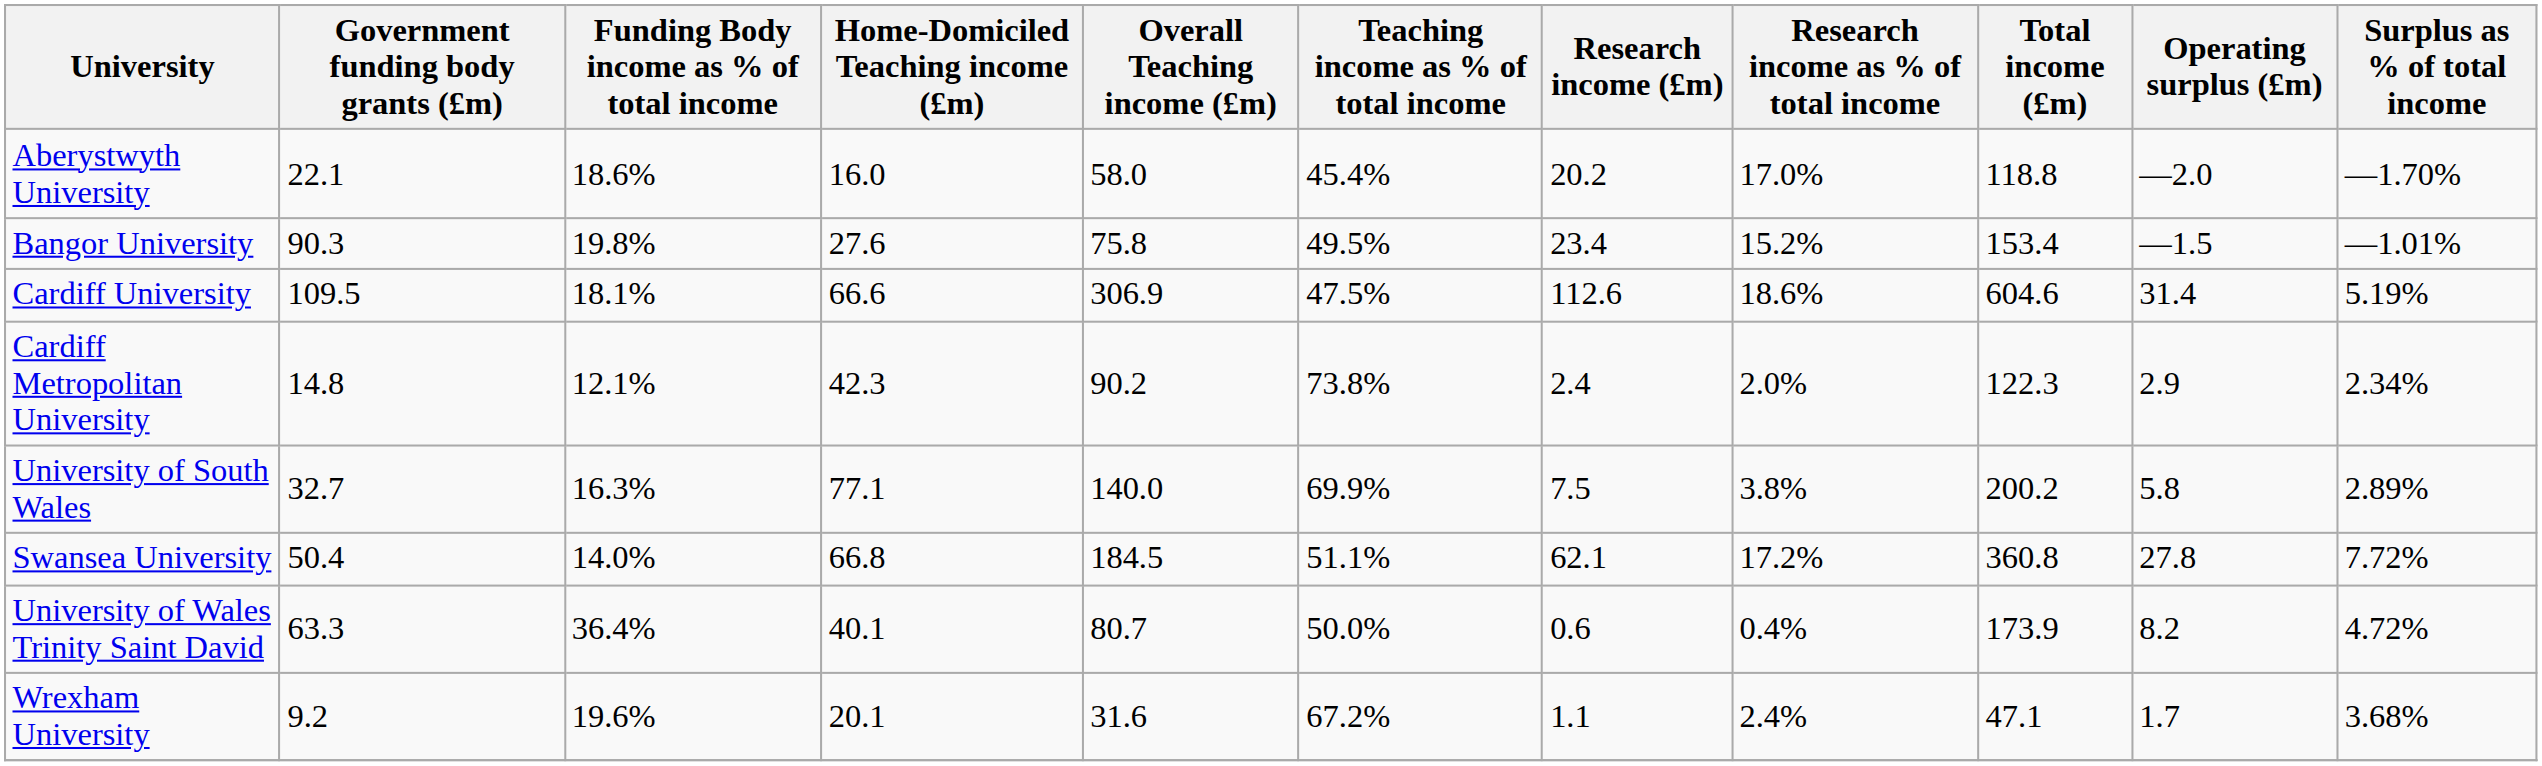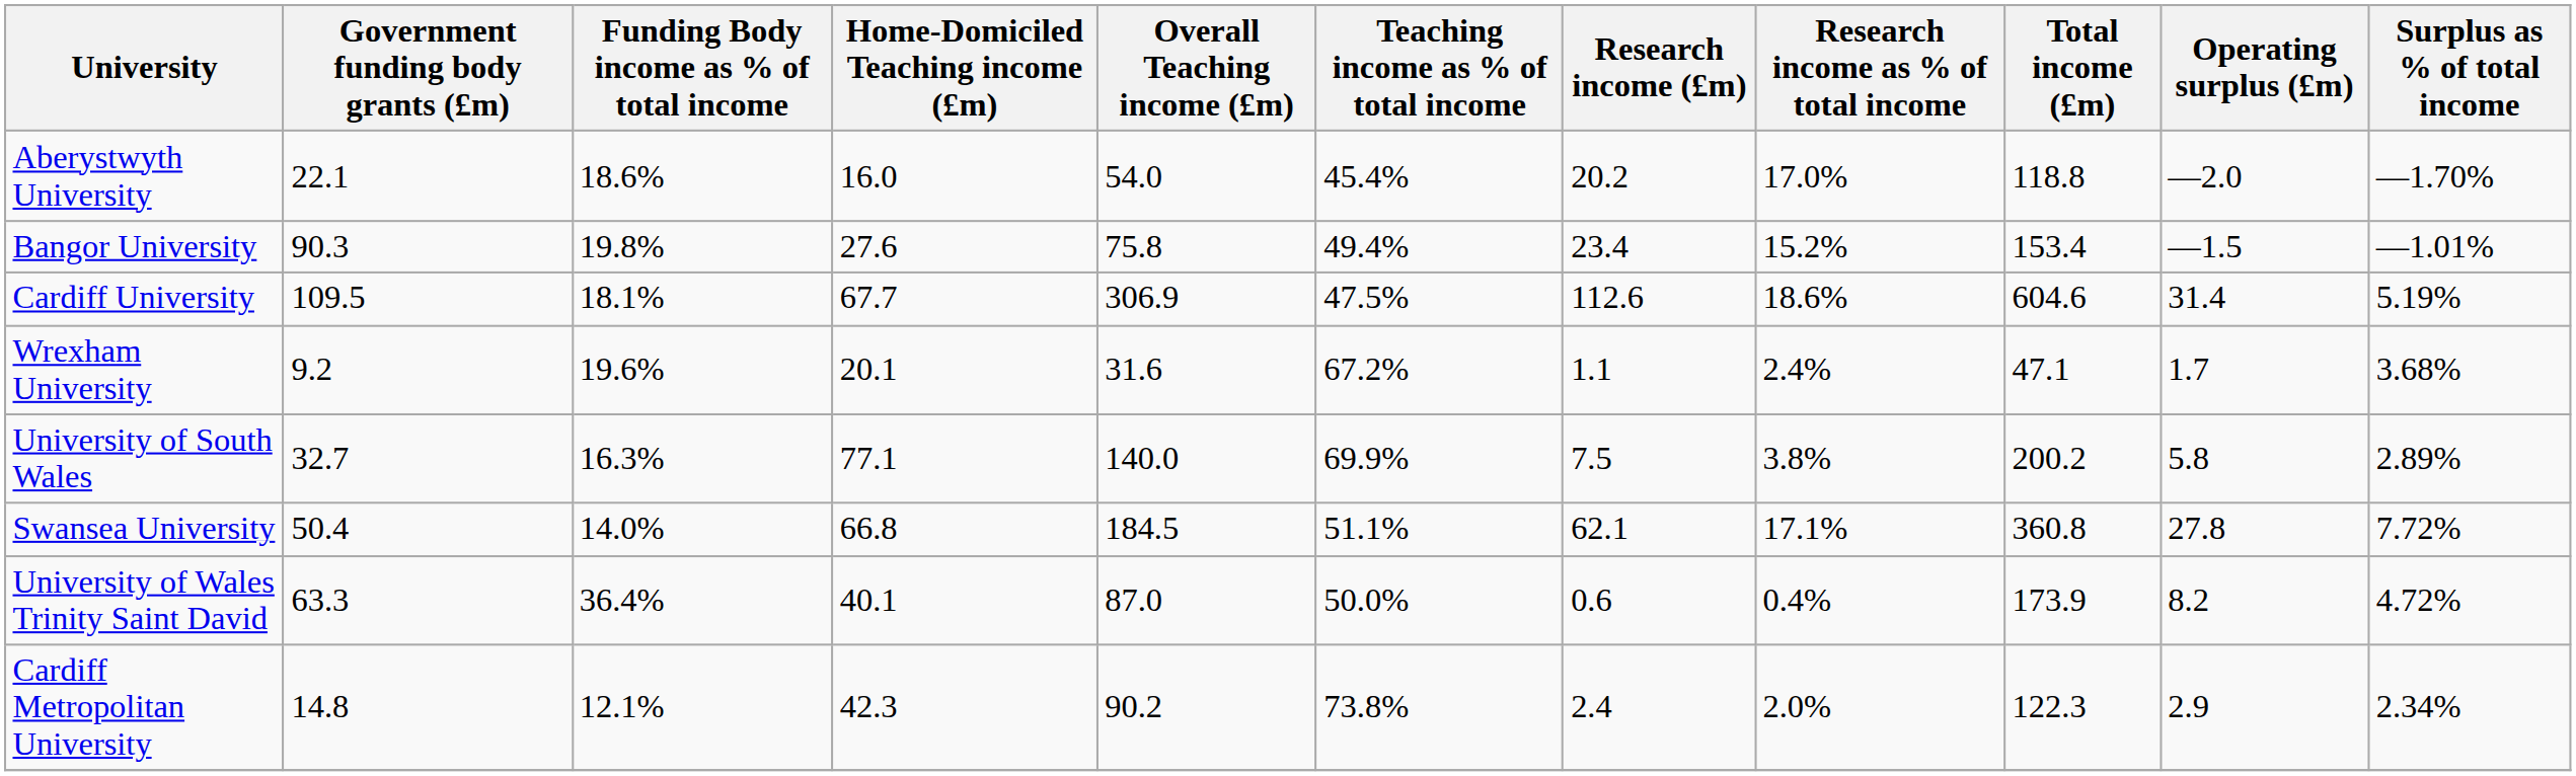Aberystwyth University | Overall Teaching income (£m): 58.0 -> 54.0
Bangor University | Teaching income as % of total income: 49.5% -> 49.4%
Cardiff University | Home-Domiciled Teaching income (£m): 66.6 -> 67.7
rows swapped: Cardiff Metropolitan University <-> Wrexham University
Swansea University | Research income as % of total income: 17.2% -> 17.1%
University of Wales Trinity Saint David | Overall Teaching income (£m): 80.7 -> 87.0
